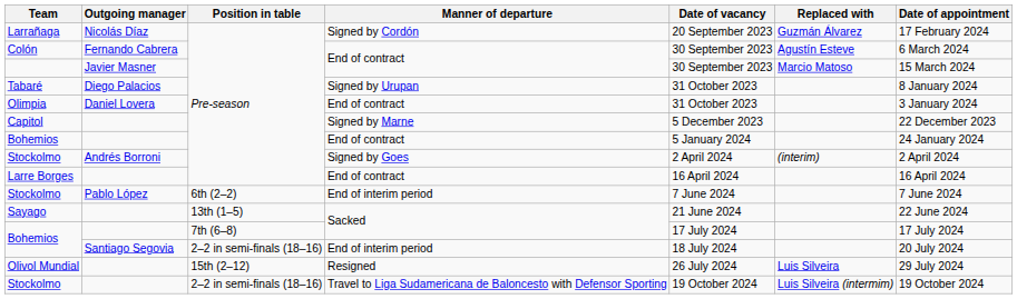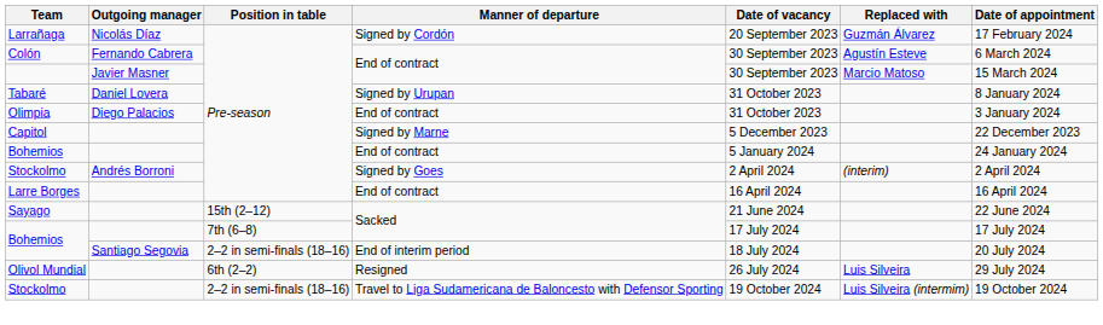Tabaré | Outgoing manager: Diego Palacios -> Daniel Lovera
Olimpia | Outgoing manager: Daniel Lovera -> Diego Palacios
- row: Stockolmo | Pablo López | 6th (2–2) | End of interim period | 7 June 2024 | 7 June 2024
Sayago | Position in table: 13th (1–5) -> 15th (2–12)
Olivol Mundial | Position in table: 15th (2–12) -> 6th (2–2)
